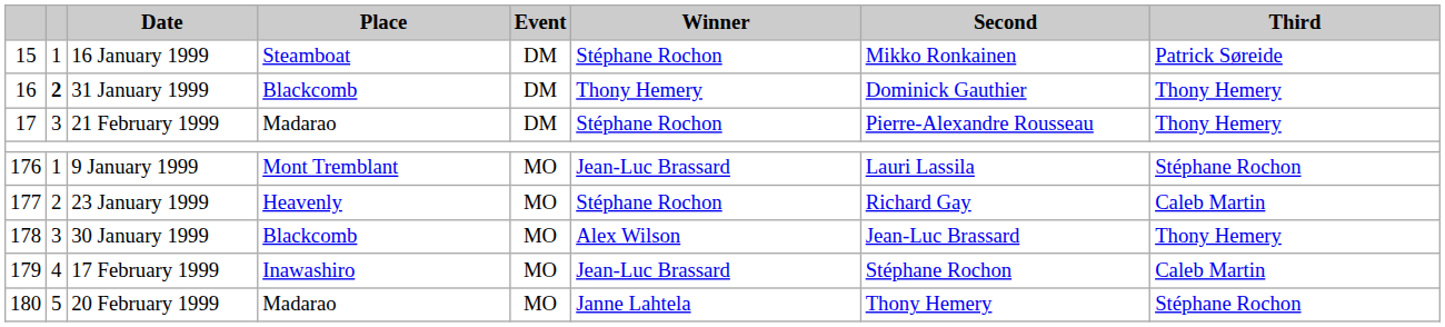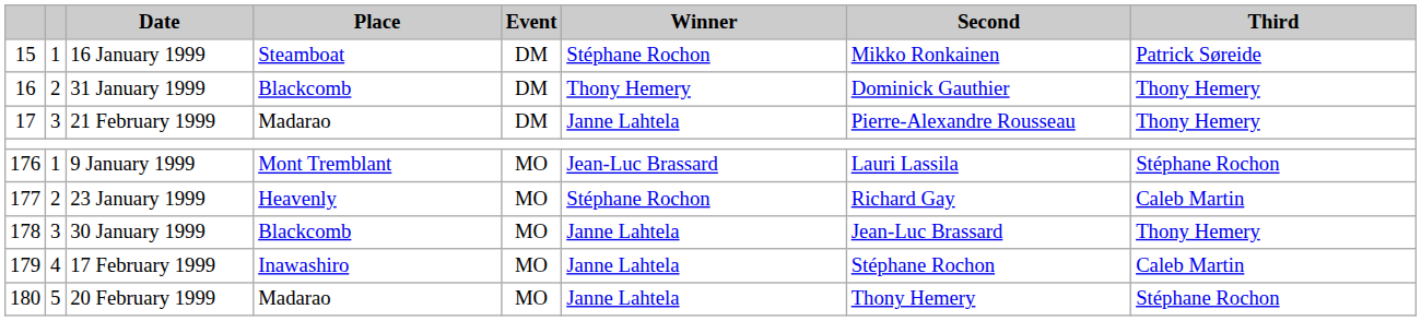31 January 1999 | column 2: bold -> normal
21 February 1999 | Winner: Stéphane Rochon -> Janne Lahtela
30 January 1999 | Winner: Alex Wilson -> Janne Lahtela
17 February 1999 | Winner: Jean-Luc Brassard -> Janne Lahtela
